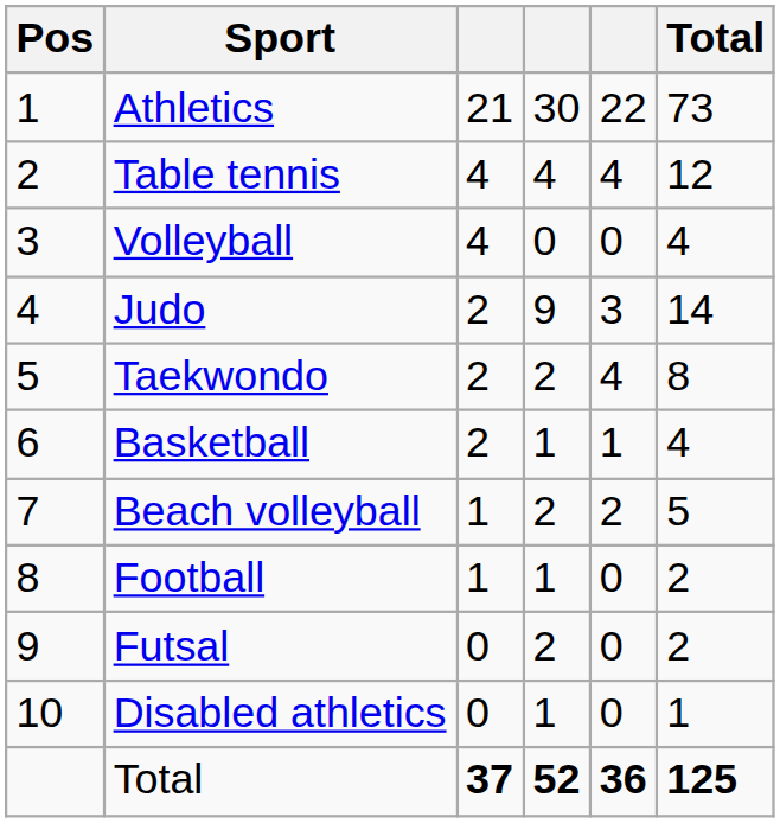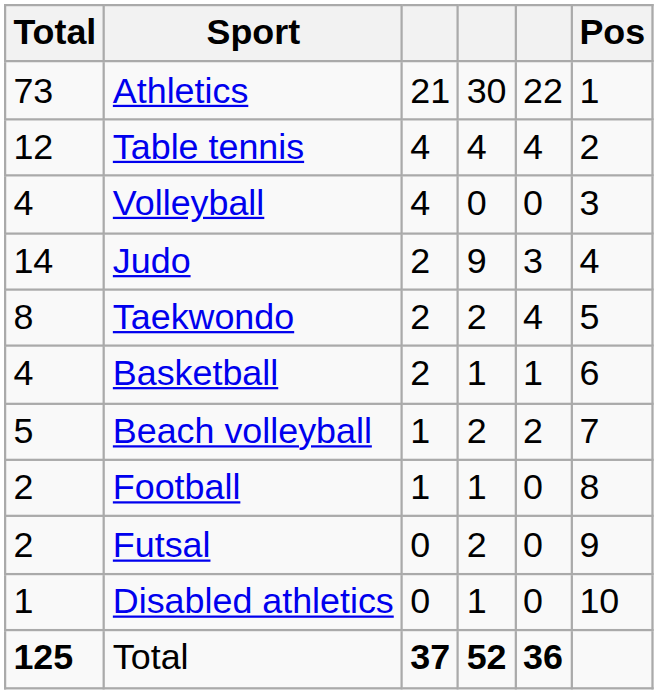columns swapped: Pos <-> Total
